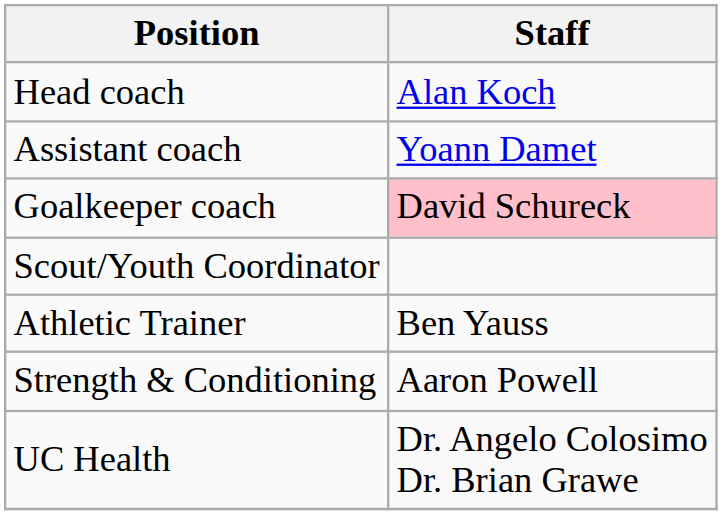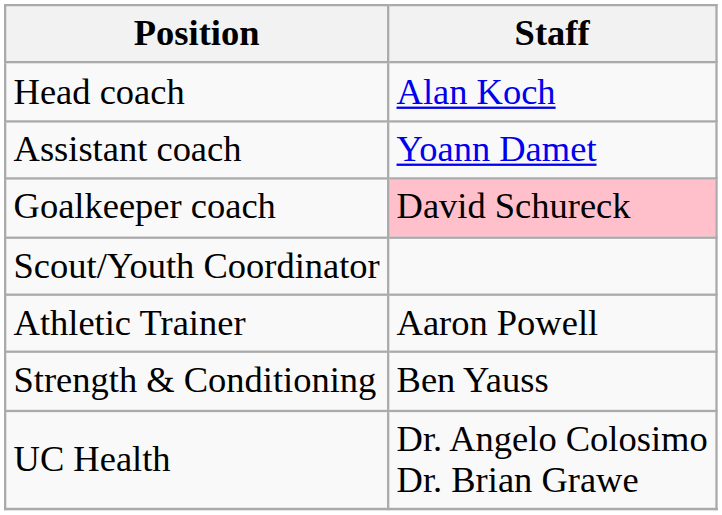Athletic Trainer | Staff: Ben Yauss -> Aaron Powell
Strength & Conditioning | Staff: Aaron Powell -> Ben Yauss
